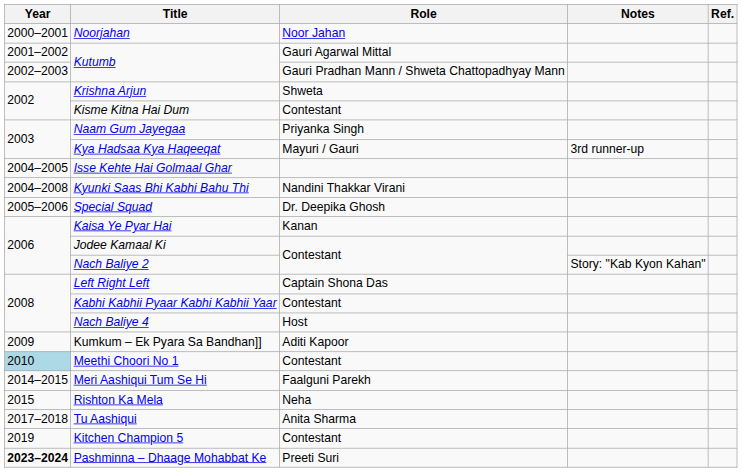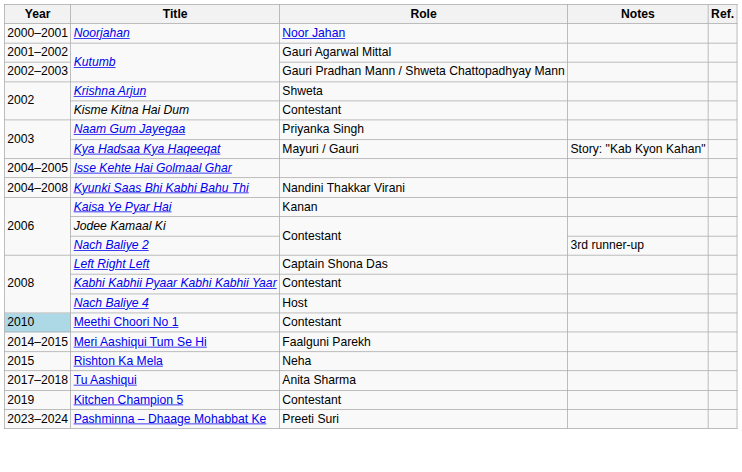Kya Hadsaa Kya Haqeeqat | Notes: 3rd runner-up -> Story: "Kab Kyon Kahan"
- row: 2005–2006 | Special Squad | Dr. Deepika Ghosh
Nach Baliye 2 | Notes: Story: "Kab Kyon Kahan" -> 3rd runner-up
- row: 2009 | Kumkum – Ek Pyara Sa Bandhan]] | Aditi Kapoor
Pashminna – Dhaage Mohabbat Ke | Year: bold -> normal
